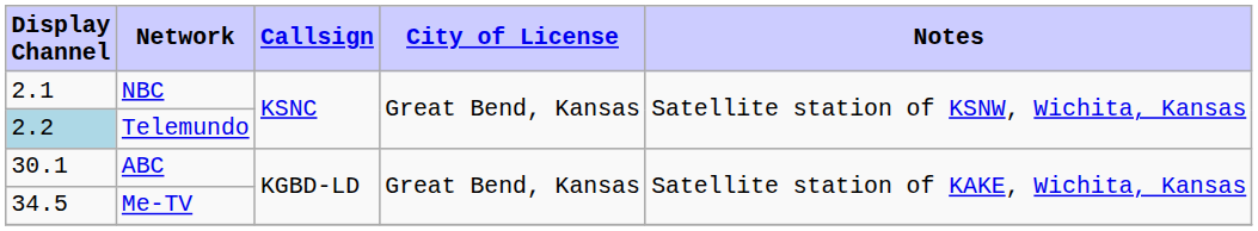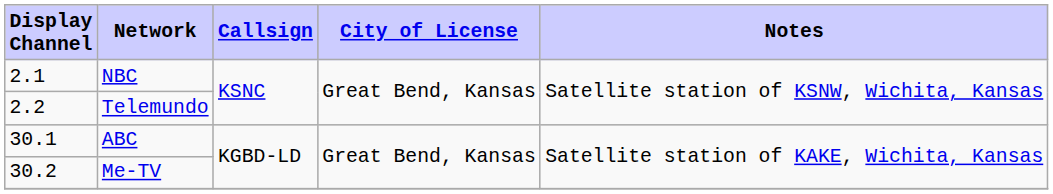Telemundo | Display Channel: lightblue background -> no background
Me-TV | Display Channel: 34.5 -> 30.2
